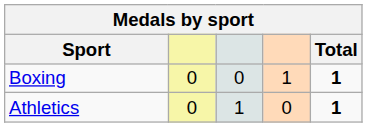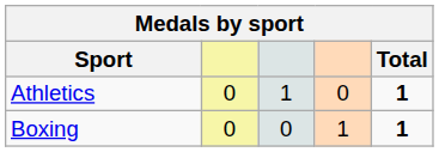rows swapped: Athletics <-> Boxing
